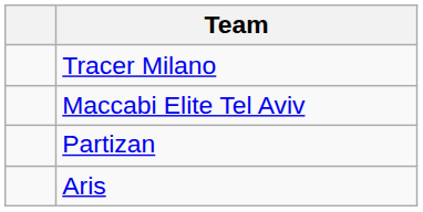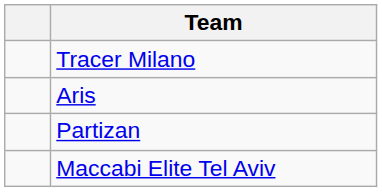rows swapped: Maccabi Elite Tel Aviv <-> Aris
